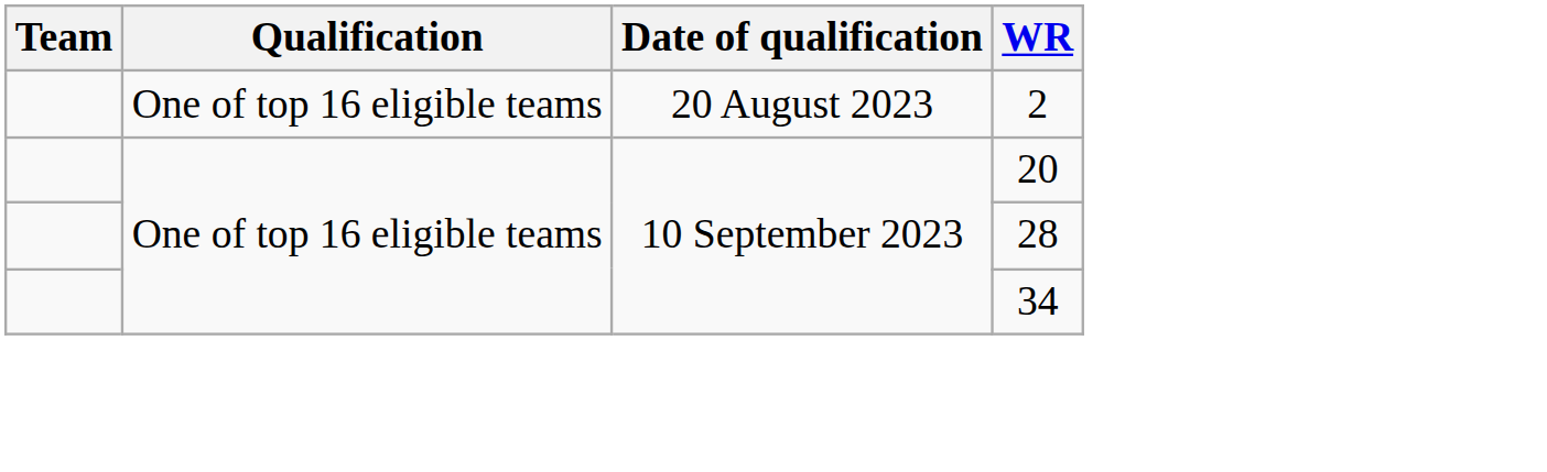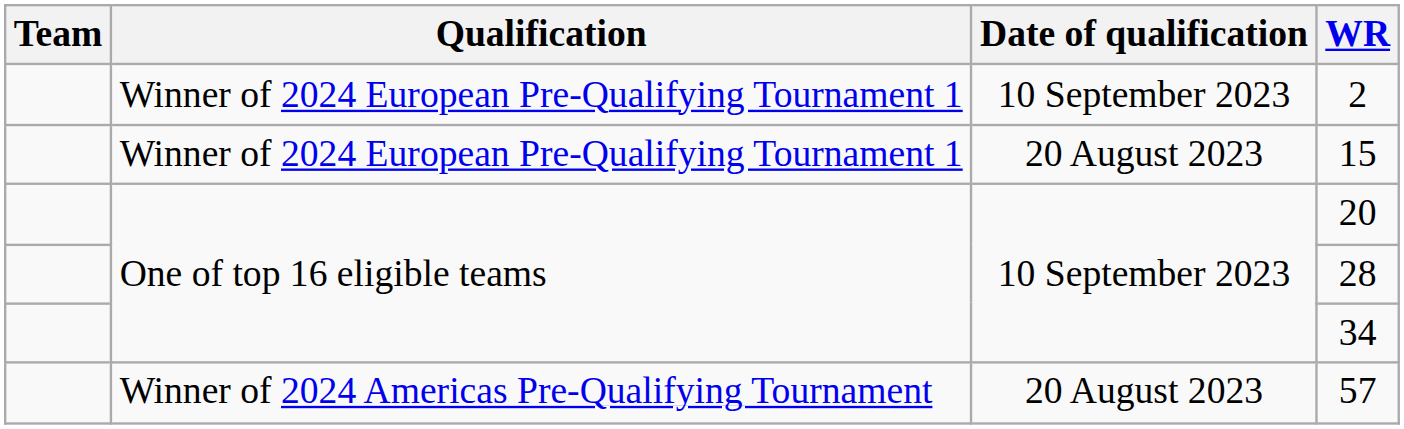2 | Qualification: One of top 16 eligible teams -> Winner of 2024 European Pre-Qualifying Tournament 1
2 | Date of qualification: 20 August 2023 -> 10 September 2023
+ row: Winner of 2024 European Pre-Qualifying Tournament 1 | 20 August 2023 | 15
+ row: Winner of 2024 Americas Pre-Qualifying Tournament | 20 August 2023 | 57
